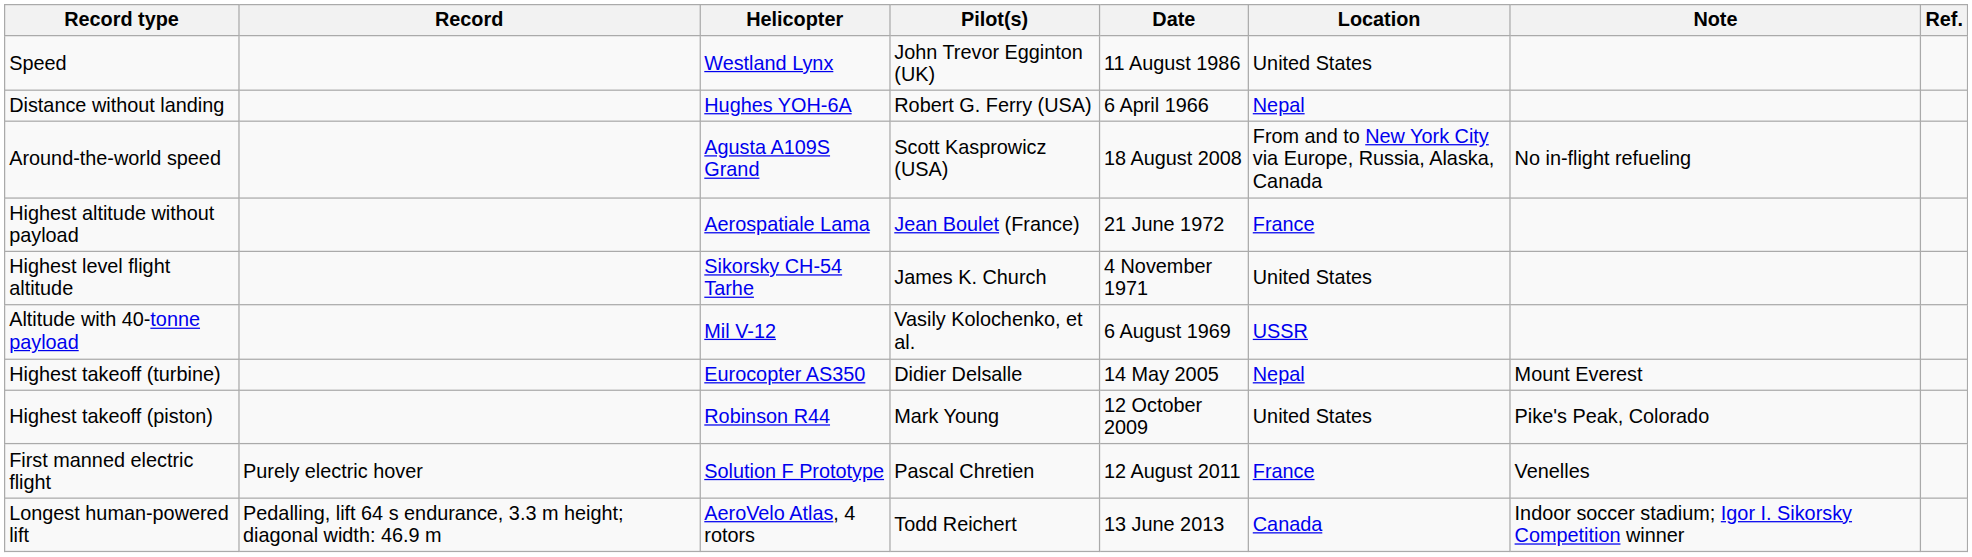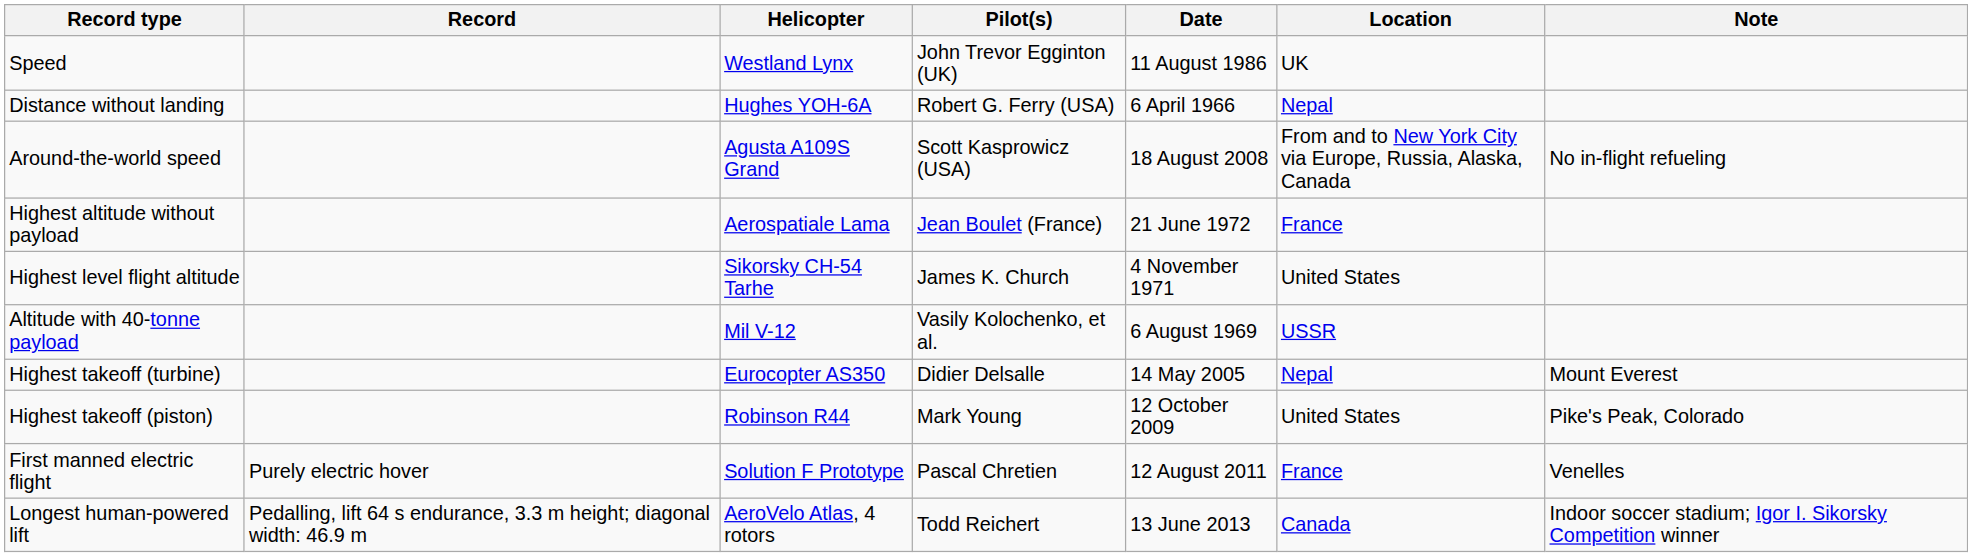- column: Ref.
Speed | Location: United States -> UK
